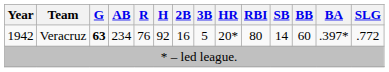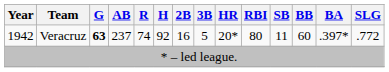1942 | AB: 234 -> 237
1942 | R: 76 -> 74
1942 | SB: 14 -> 11
